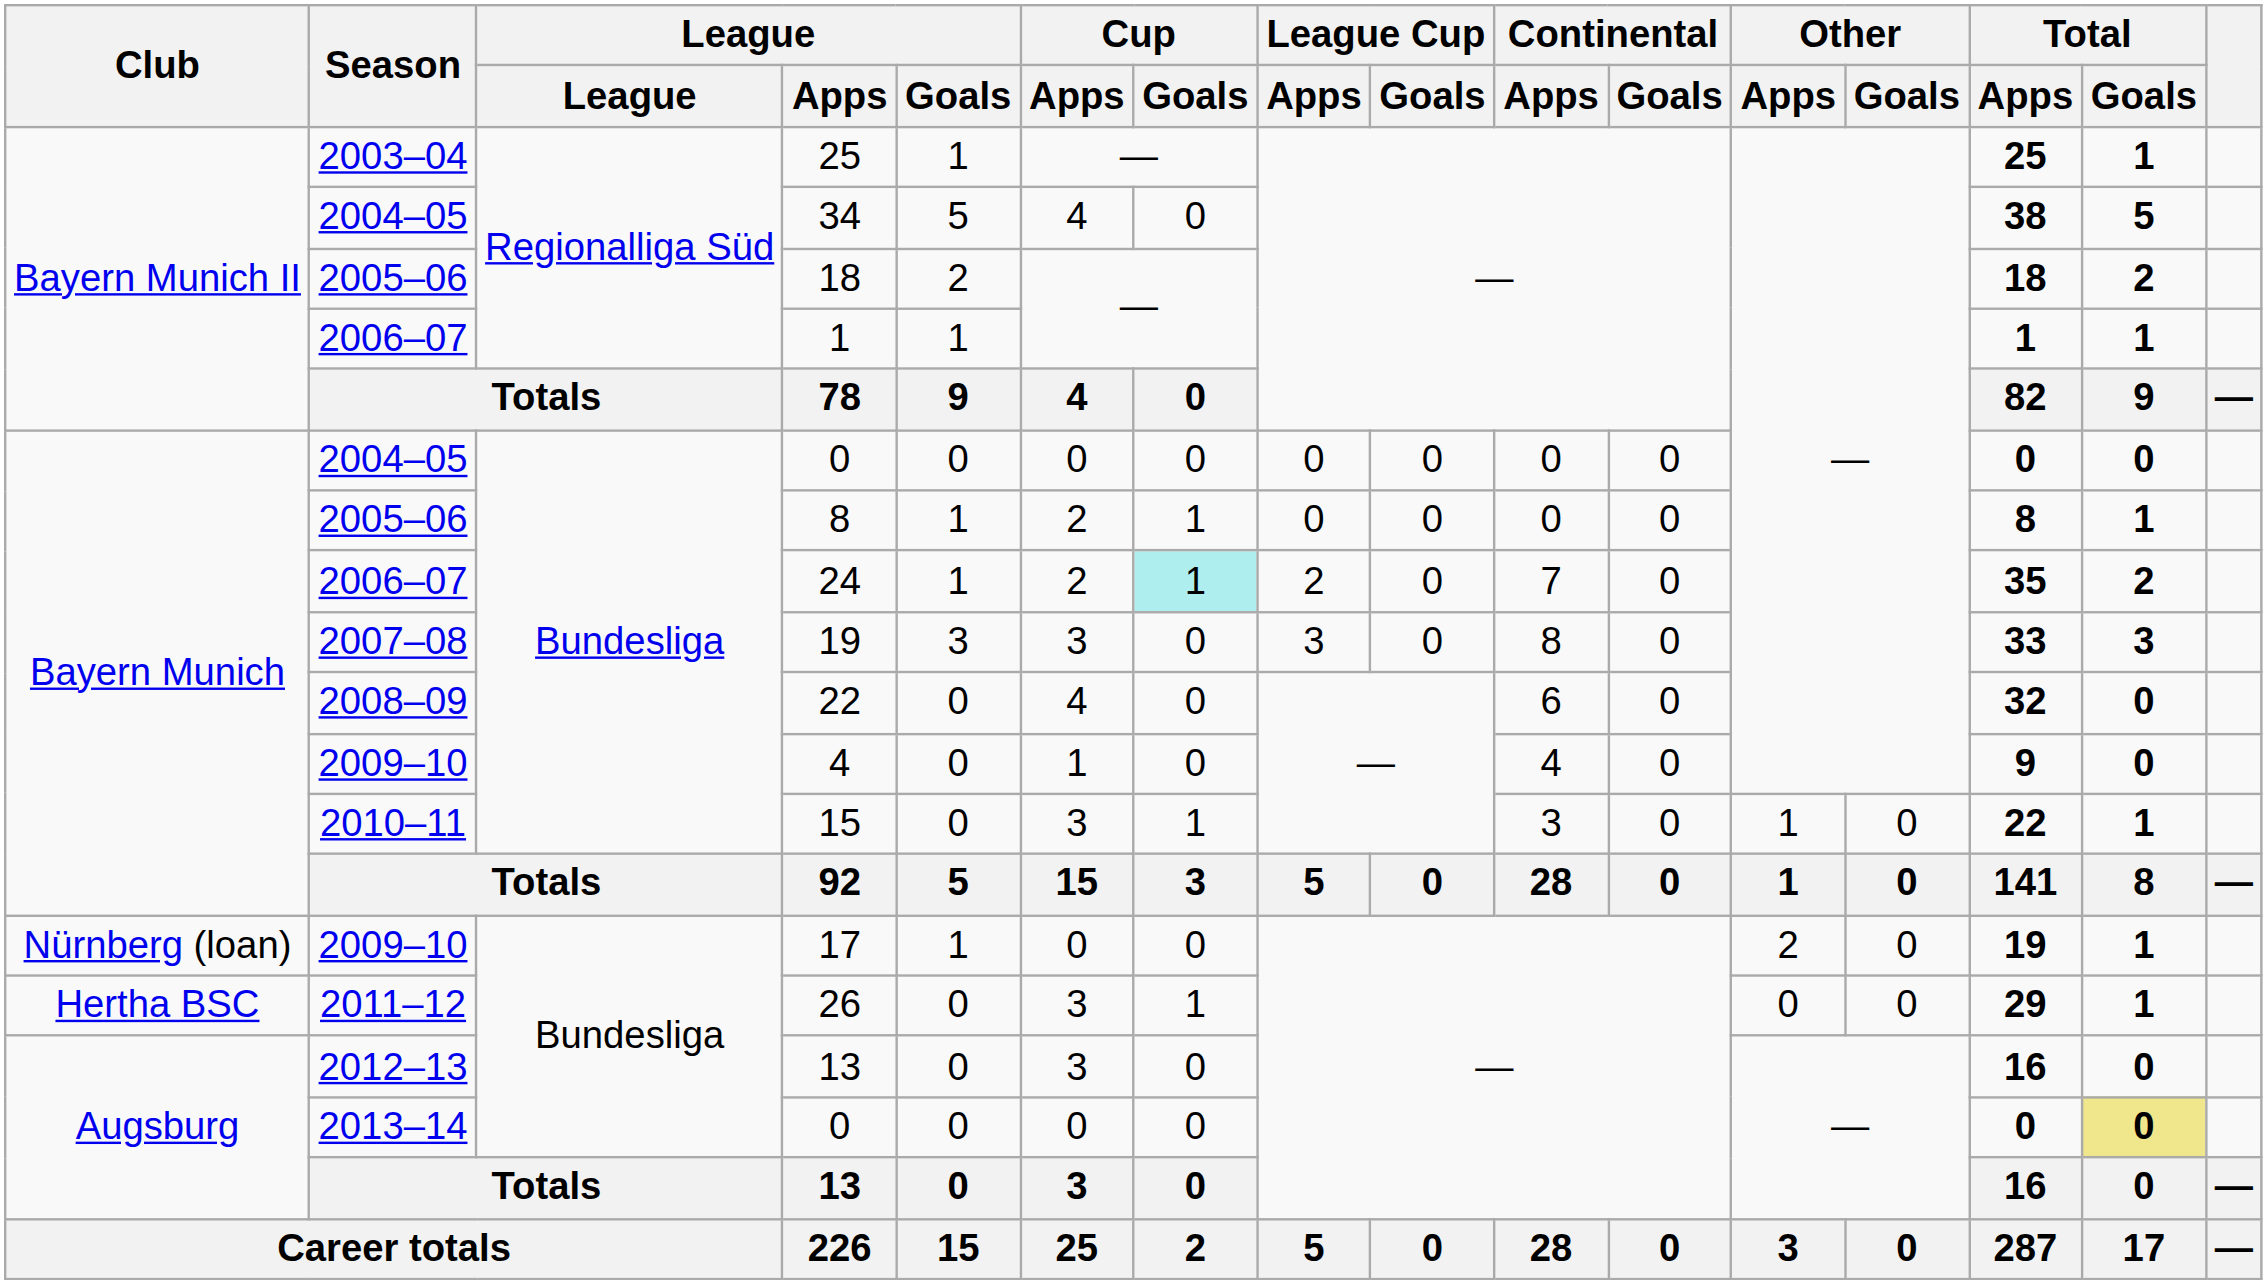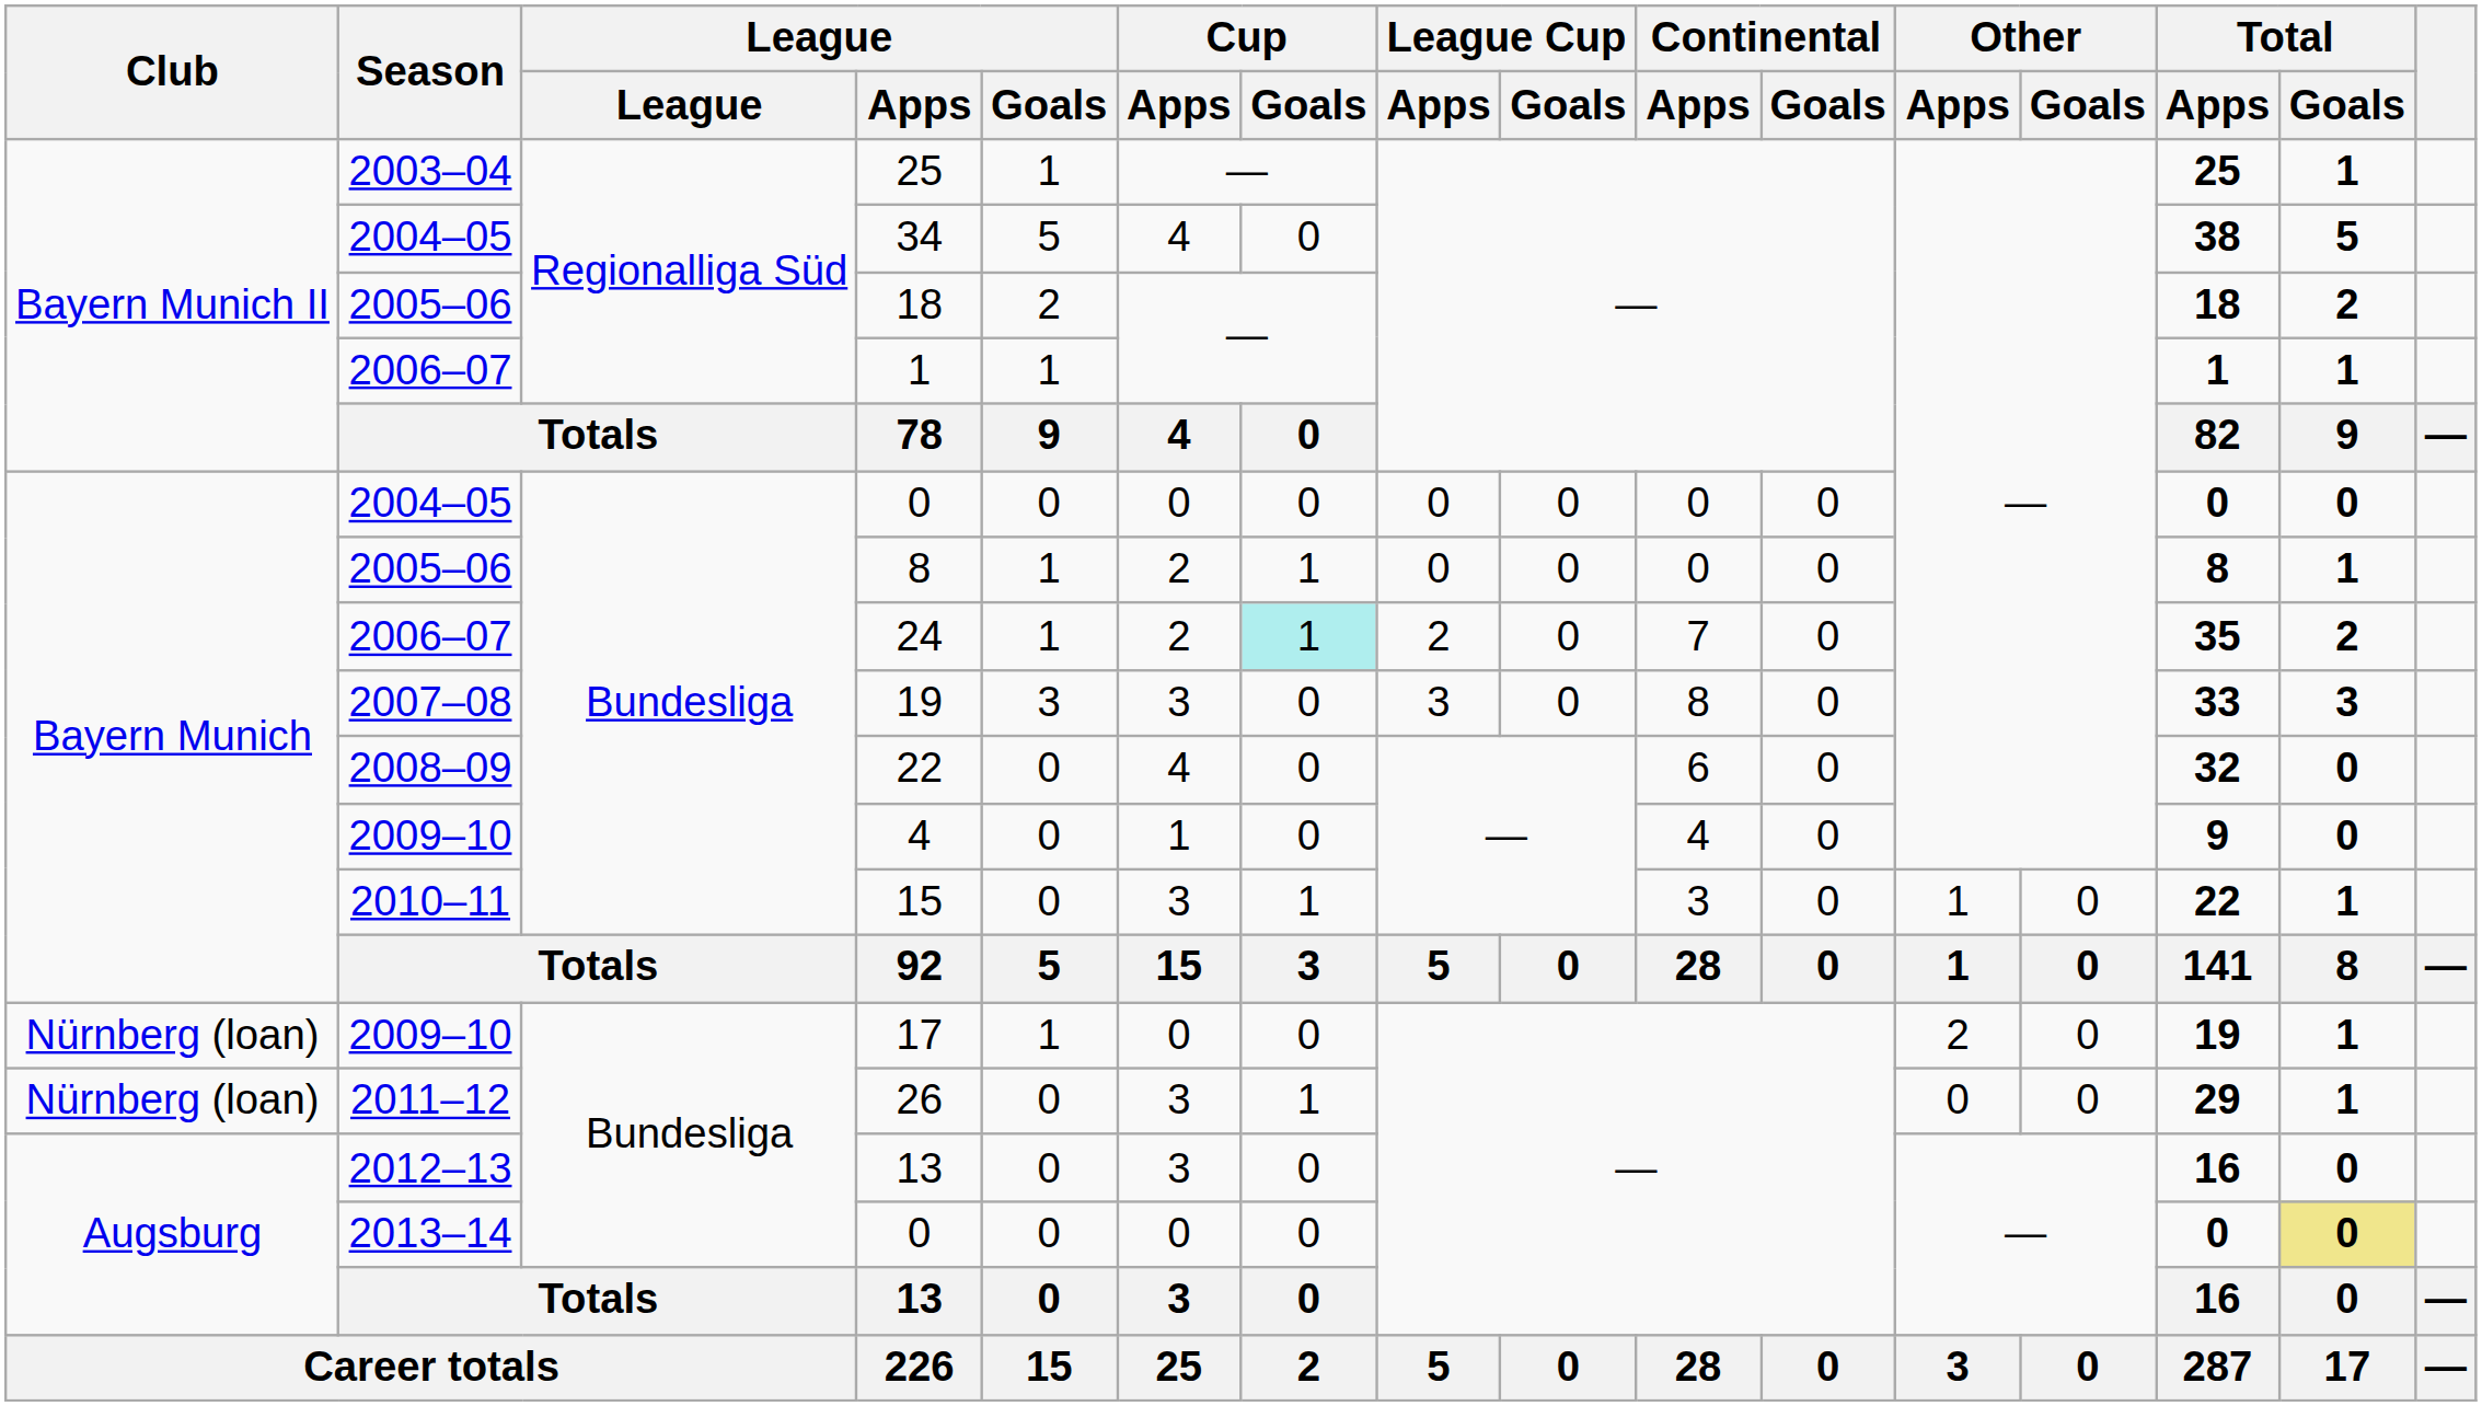26 | Club: Hertha BSC -> Nürnberg (loan)
